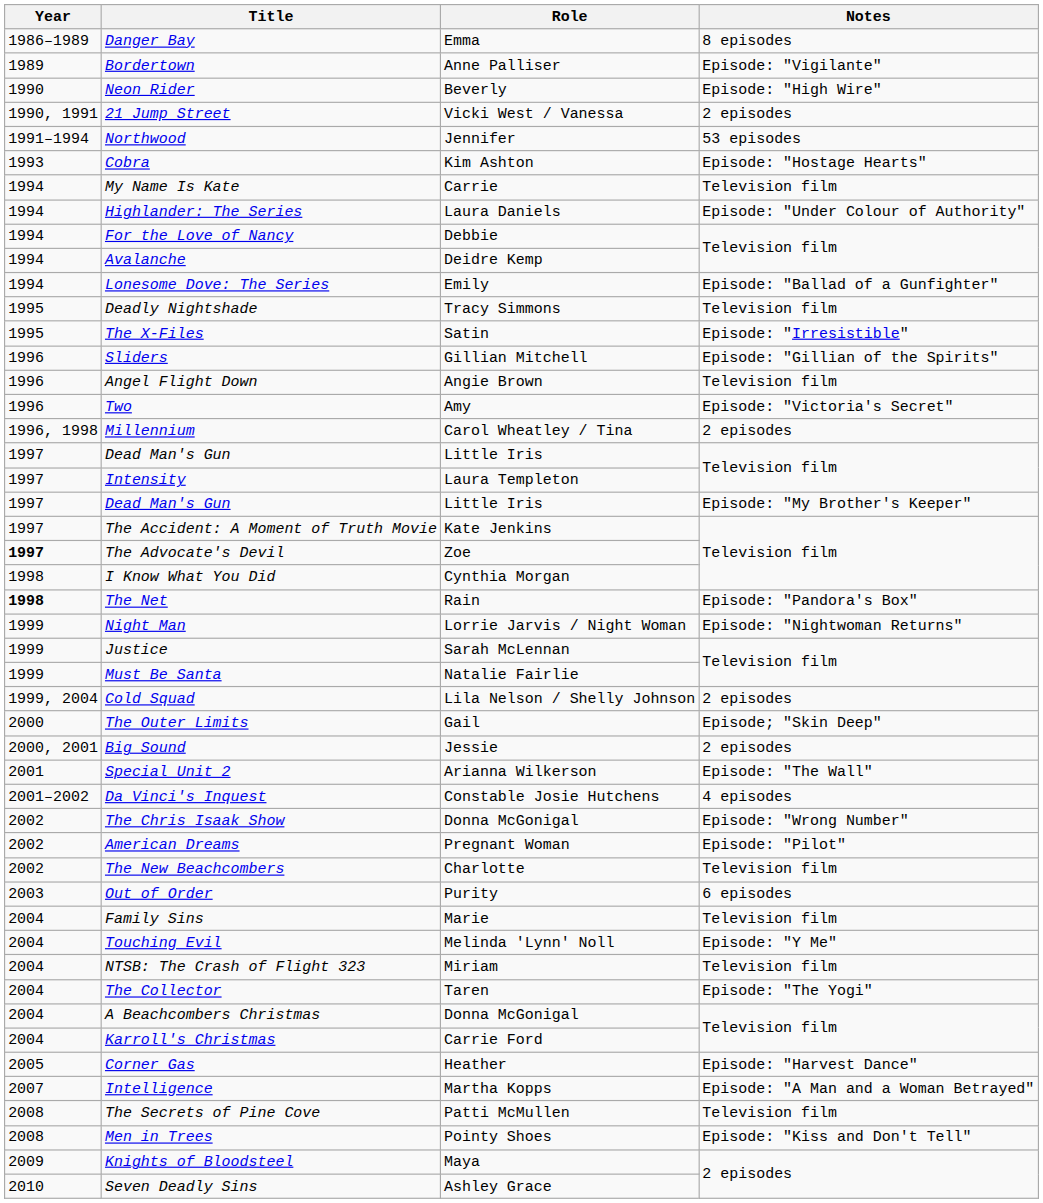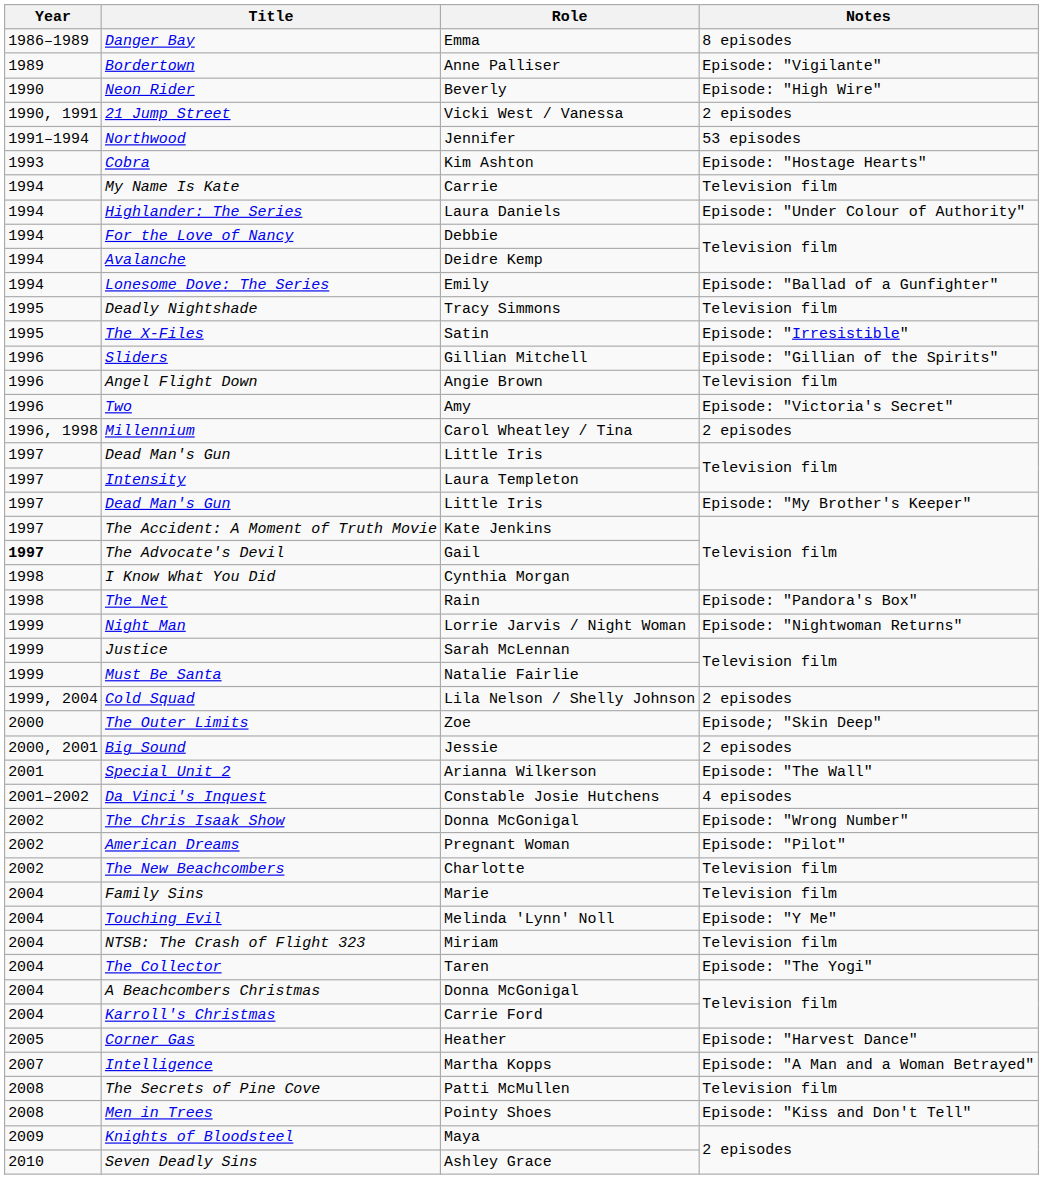The Advocate's Devil | Role: Zoe -> Gail
The Net | Year: bold -> normal
The Outer Limits | Role: Gail -> Zoe
- row: 2003 | Out of Order | Purity | 6 episodes
